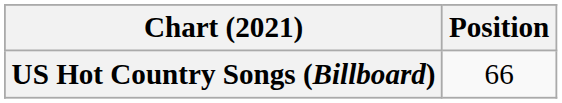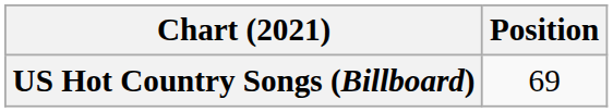US Hot Country Songs (Billboard) | Position: 66 -> 69
